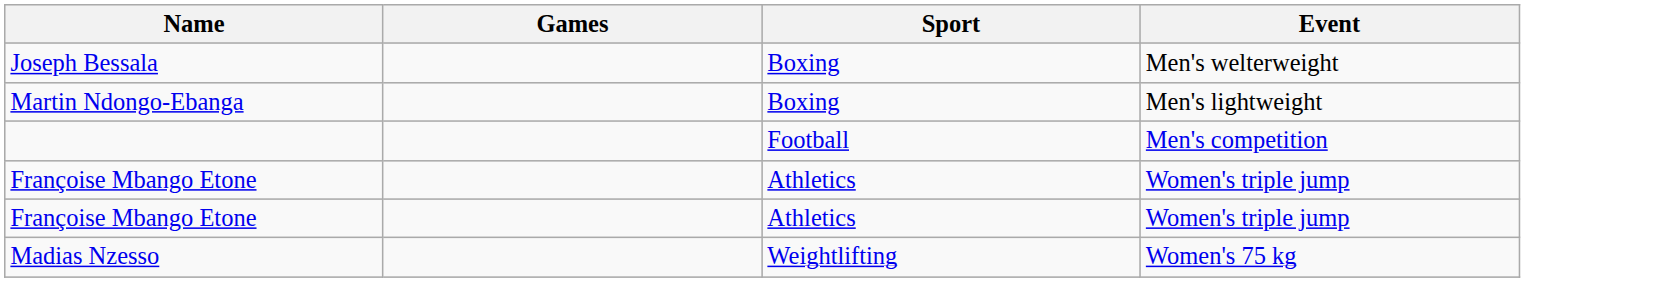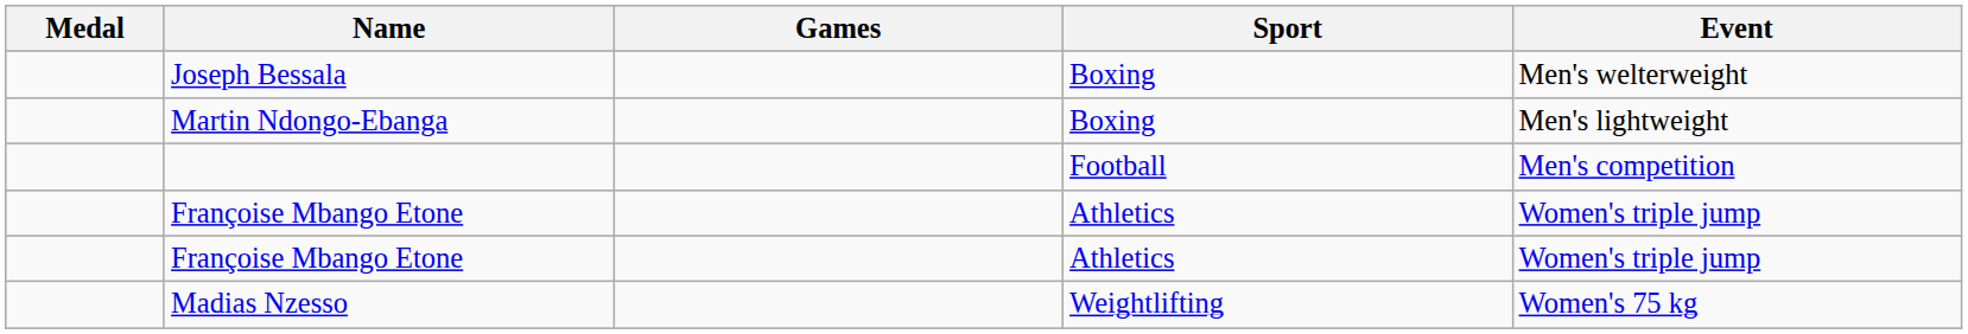+ column: Medal
